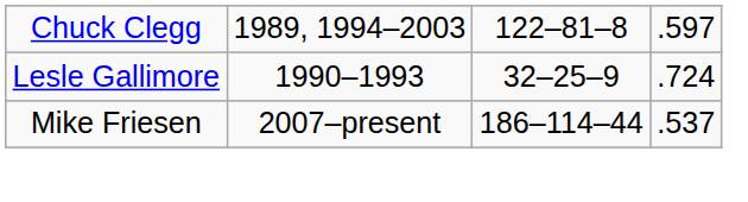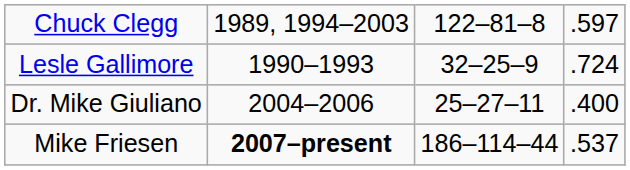+ row: Dr. Mike Giuliano | 2004–2006 | 25–27–11 | .400
Mike Friesen | column 2: normal -> bold
